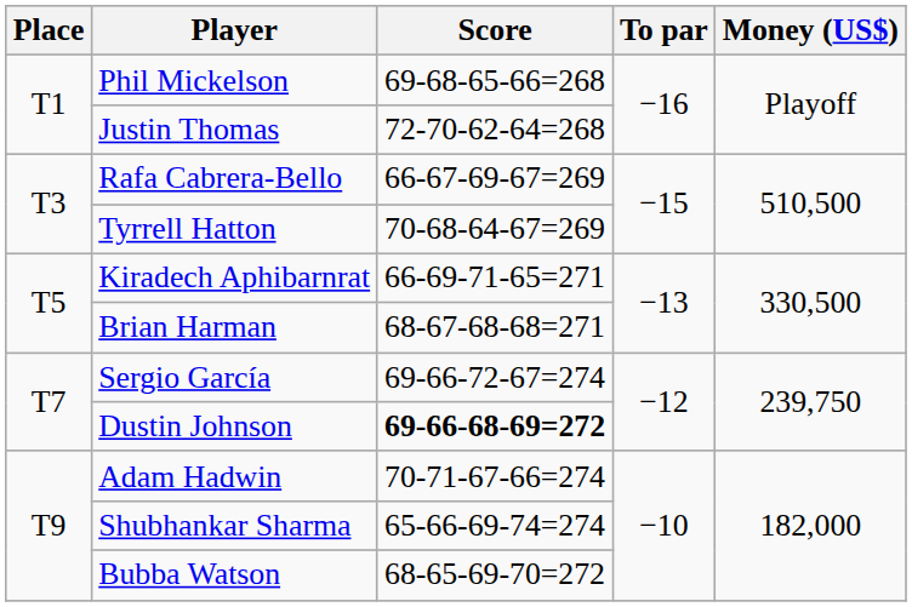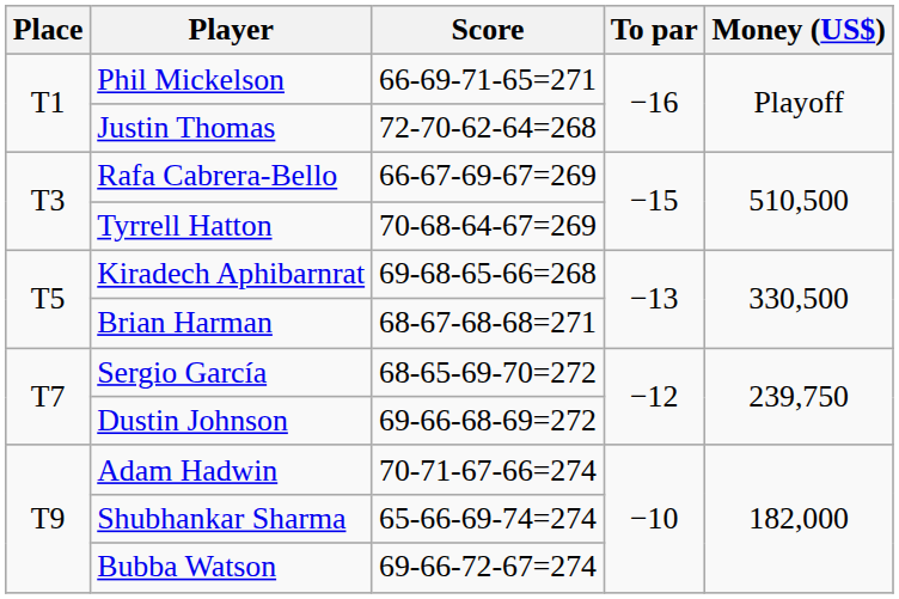Phil Mickelson | Score: 69-68-65-66=268 -> 66-69-71-65=271
Kiradech Aphibarnrat | Score: 66-69-71-65=271 -> 69-68-65-66=268
Sergio García | Score: 69-66-72-67=274 -> 68-65-69-70=272
Dustin Johnson | Score: bold -> normal
Bubba Watson | Score: 68-65-69-70=272 -> 69-66-72-67=274
